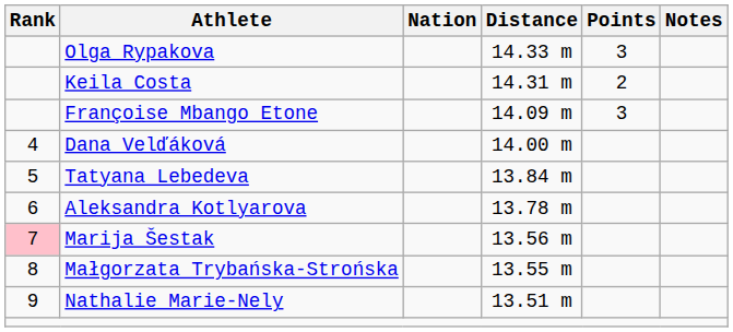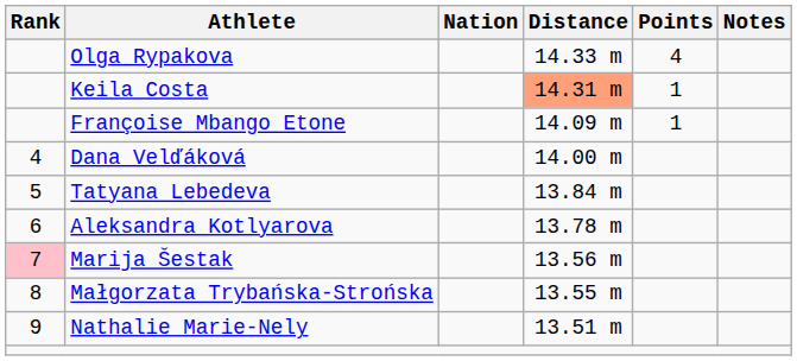Olga Rypakova | Points: 3 -> 4
Keila Costa | Distance: no background -> lightsalmon background
Keila Costa | Points: 2 -> 1
Françoise Mbango Etone | Points: 3 -> 1
